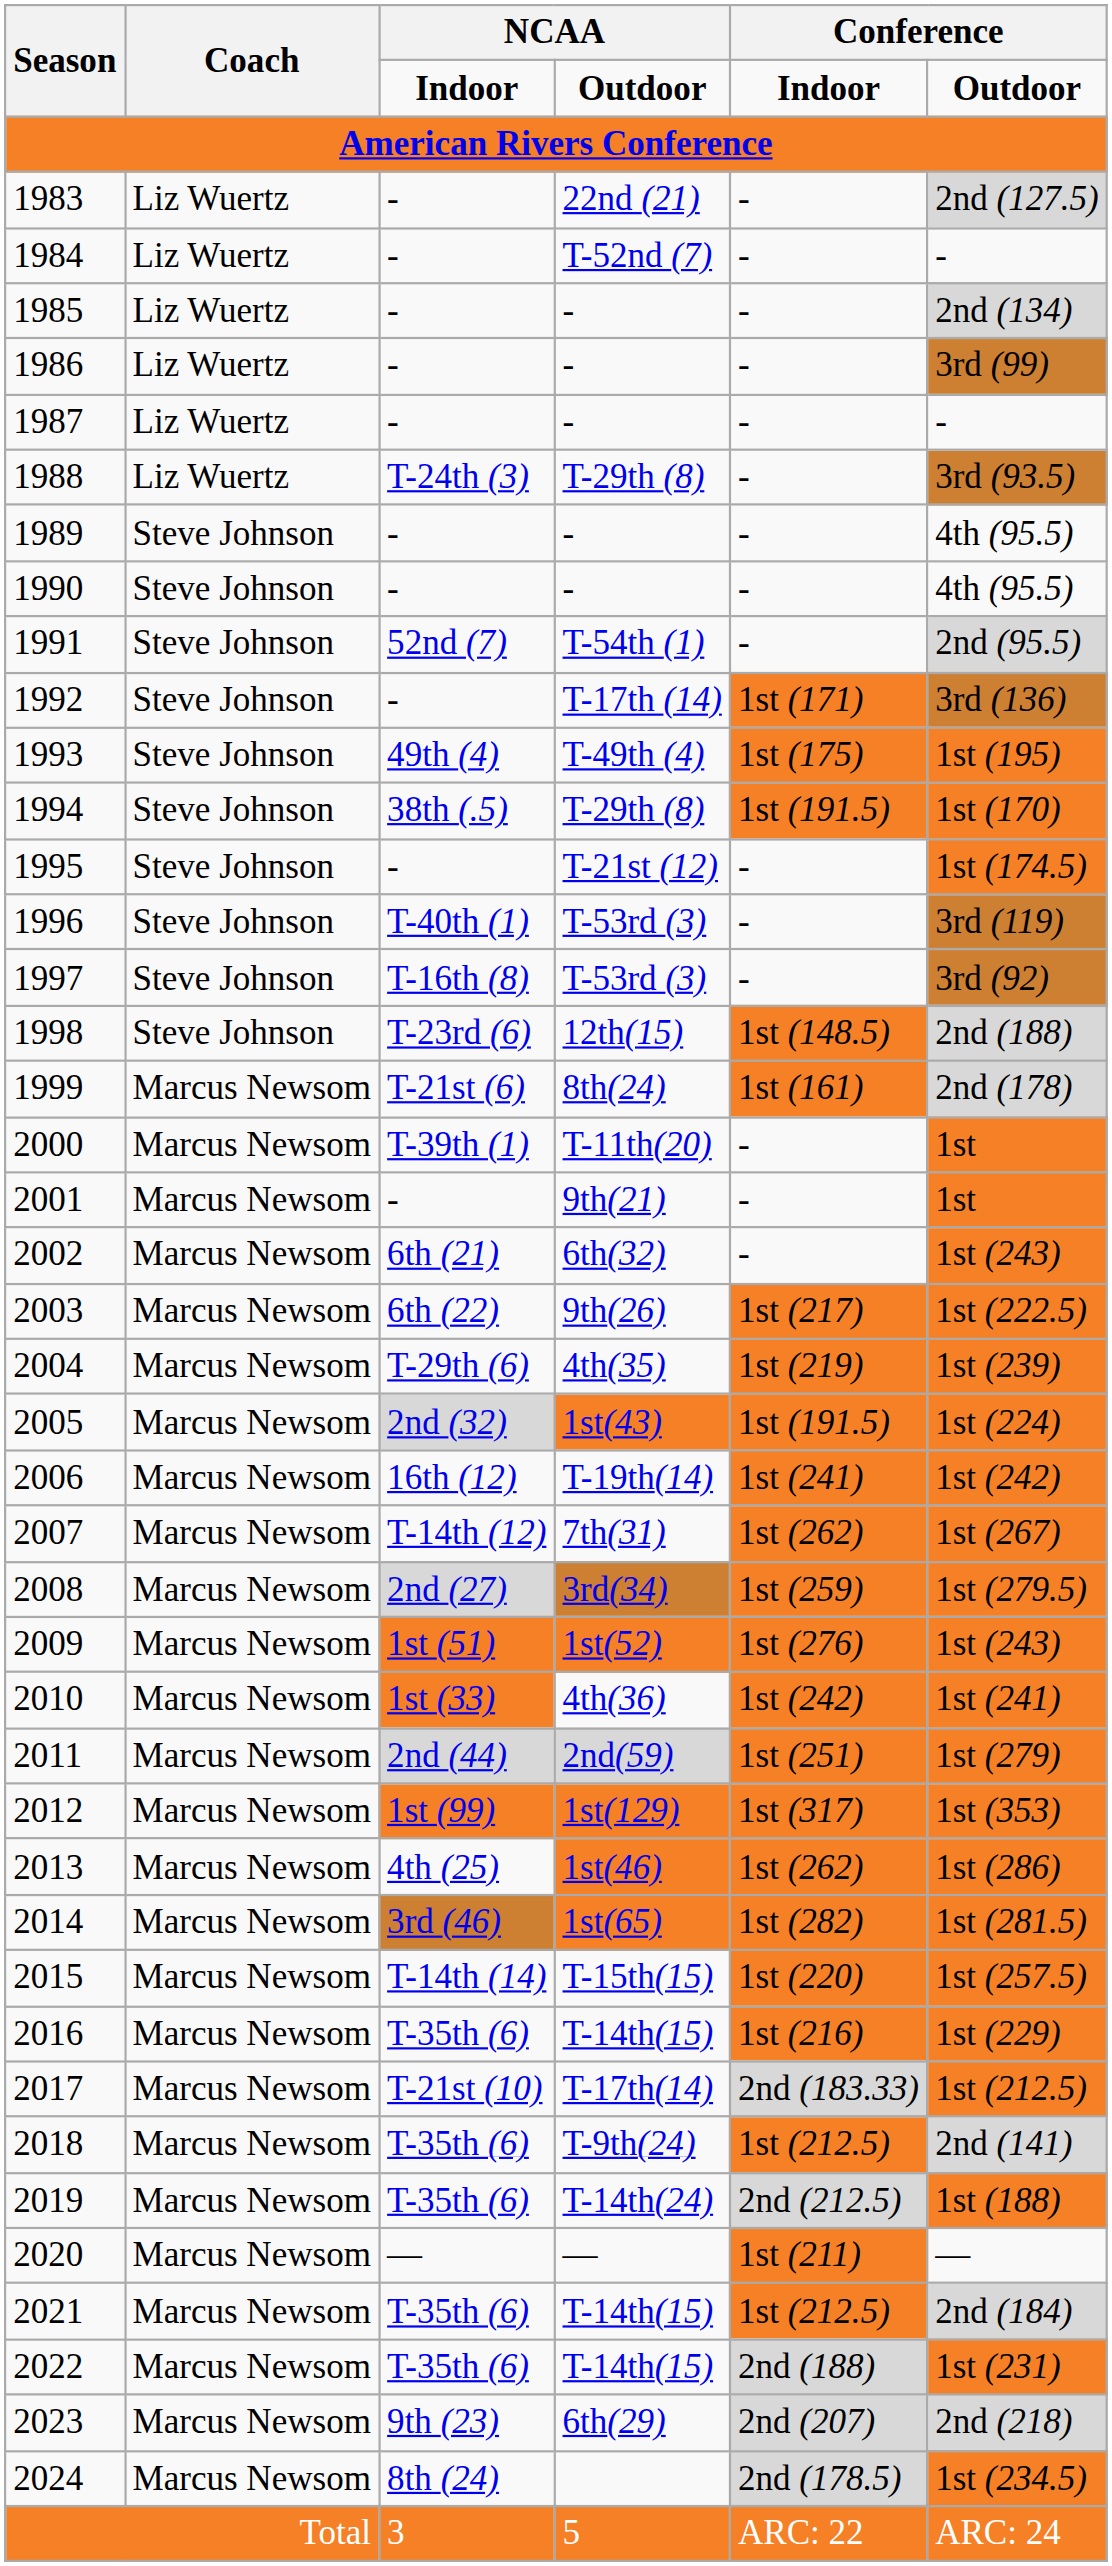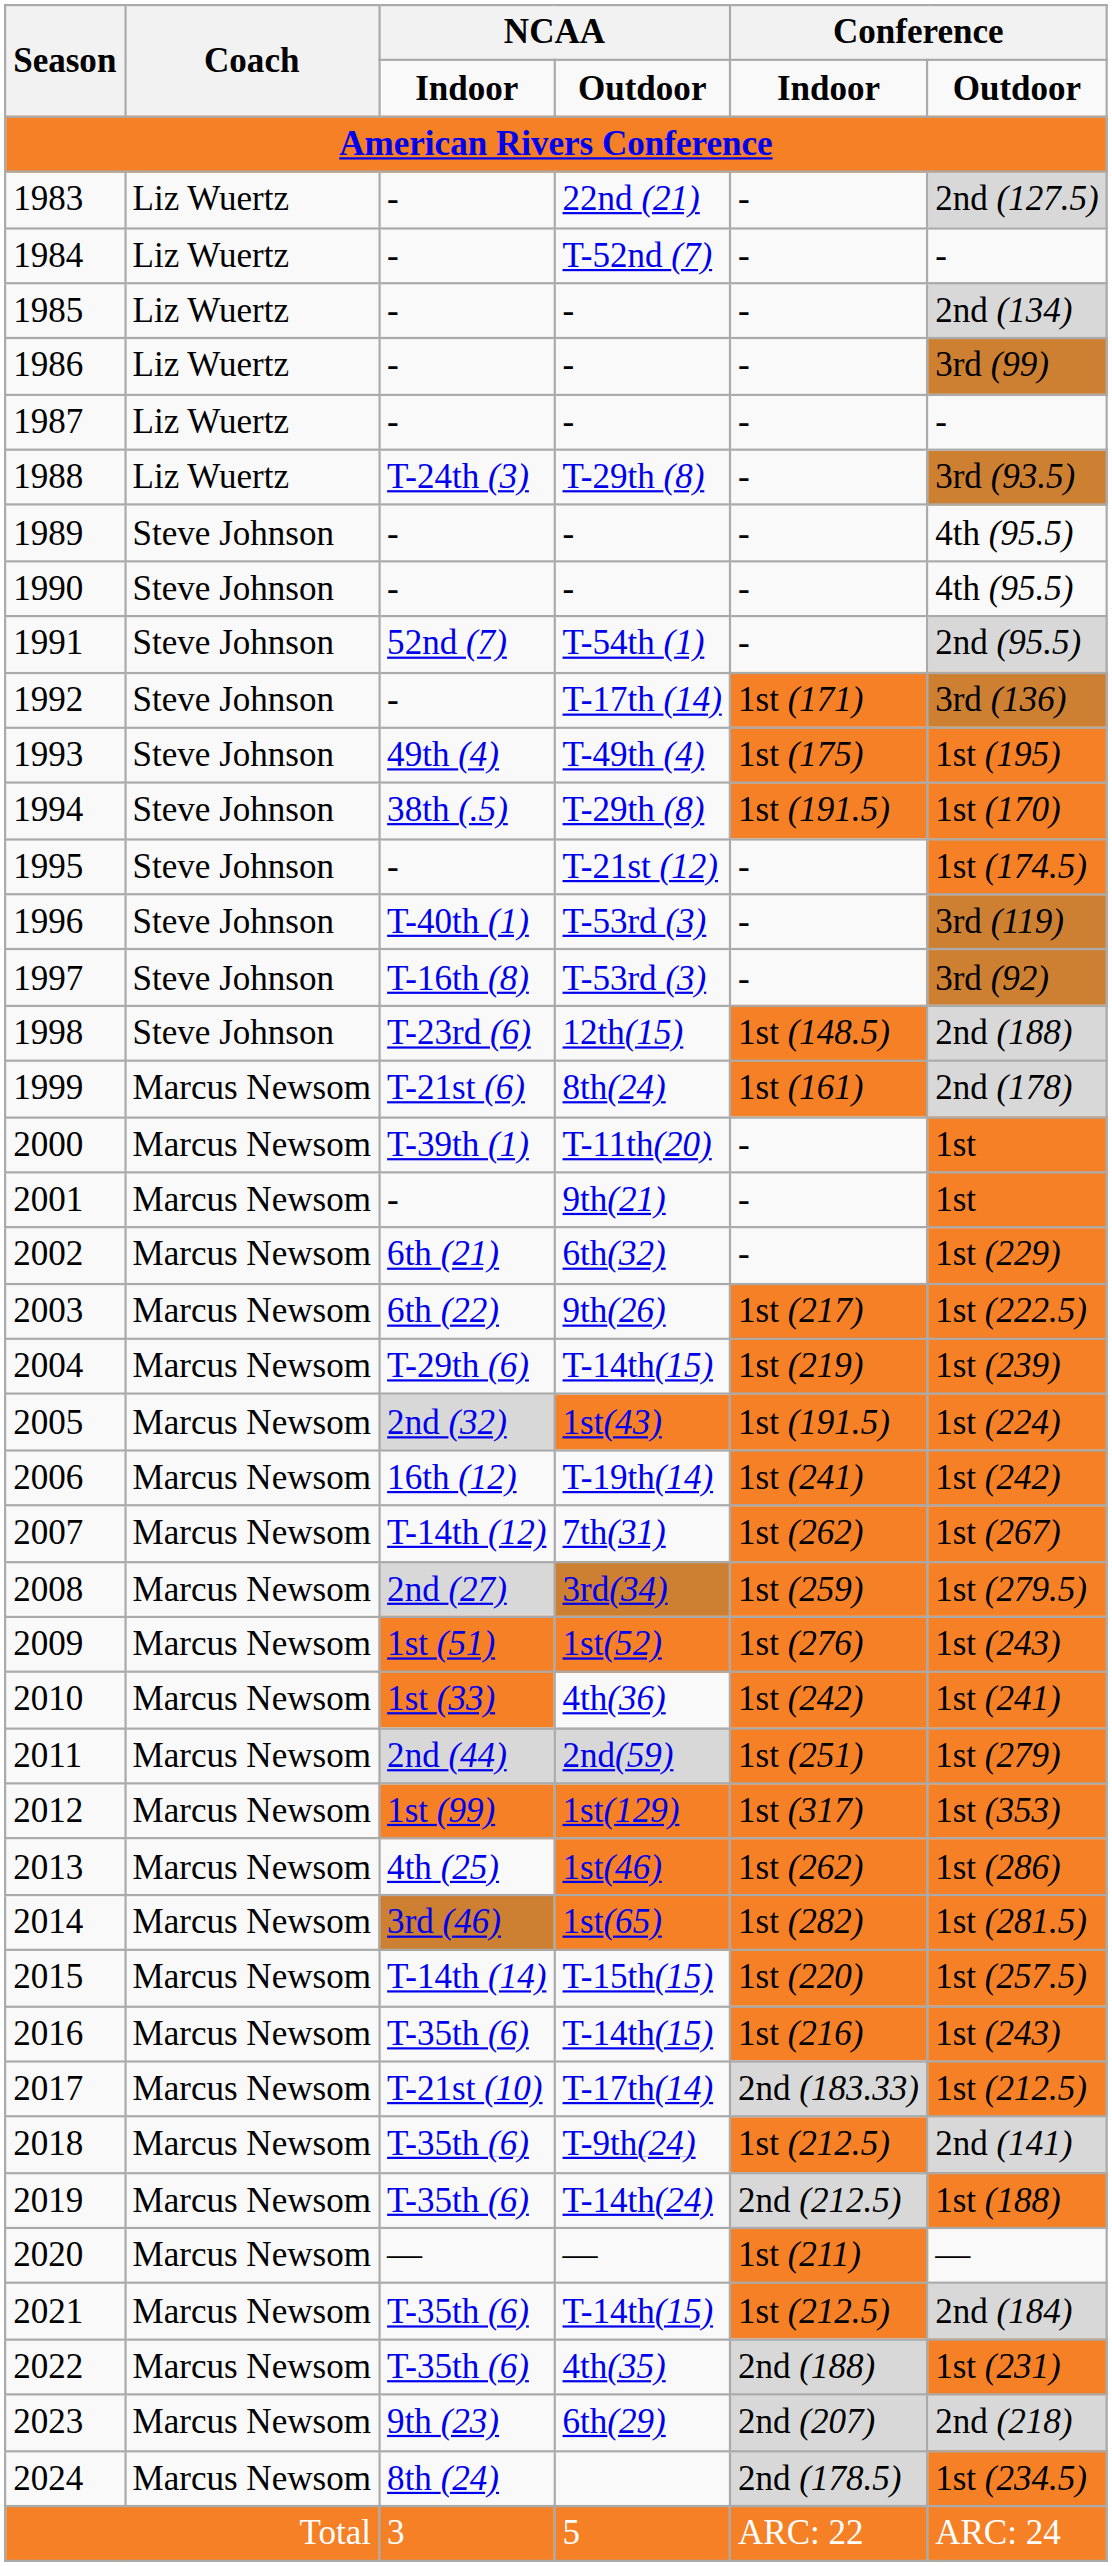2002 | column 6: 1st (243) -> 1st (229)
2004 | column 4: 4th(35) -> T-14th(15)
2016 | column 6: 1st (229) -> 1st (243)
2022 | column 4: T-14th(15) -> 4th(35)
